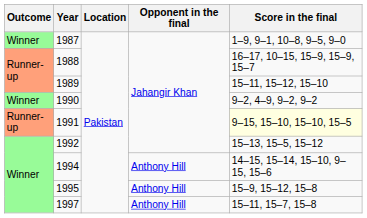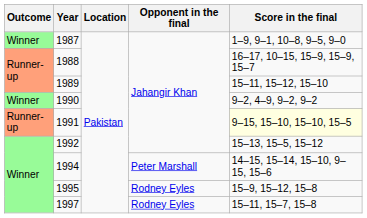1994 | Opponent in the final: Anthony Hill -> Peter Marshall
1995 | Opponent in the final: Anthony Hill -> Rodney Eyles
1997 | Opponent in the final: Anthony Hill -> Rodney Eyles
